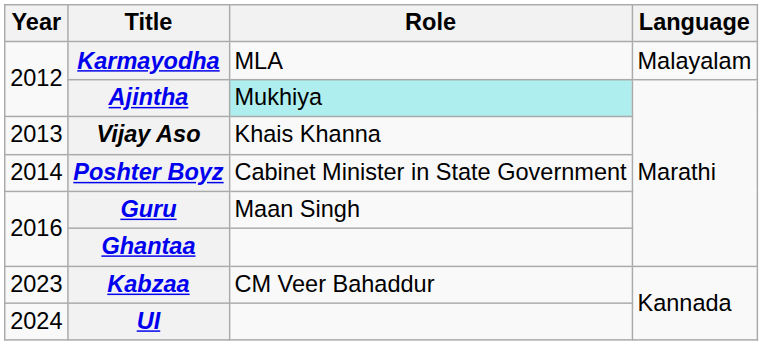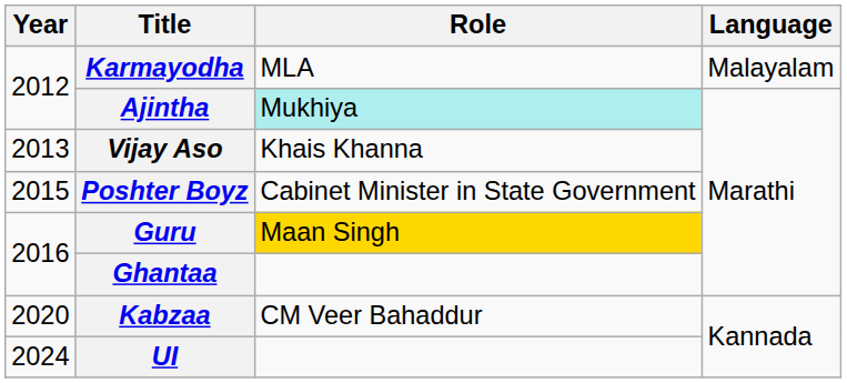Poshter Boyz | Year: 2014 -> 2015
Guru | Role: no background -> gold background
Kabzaa | Year: 2023 -> 2020
